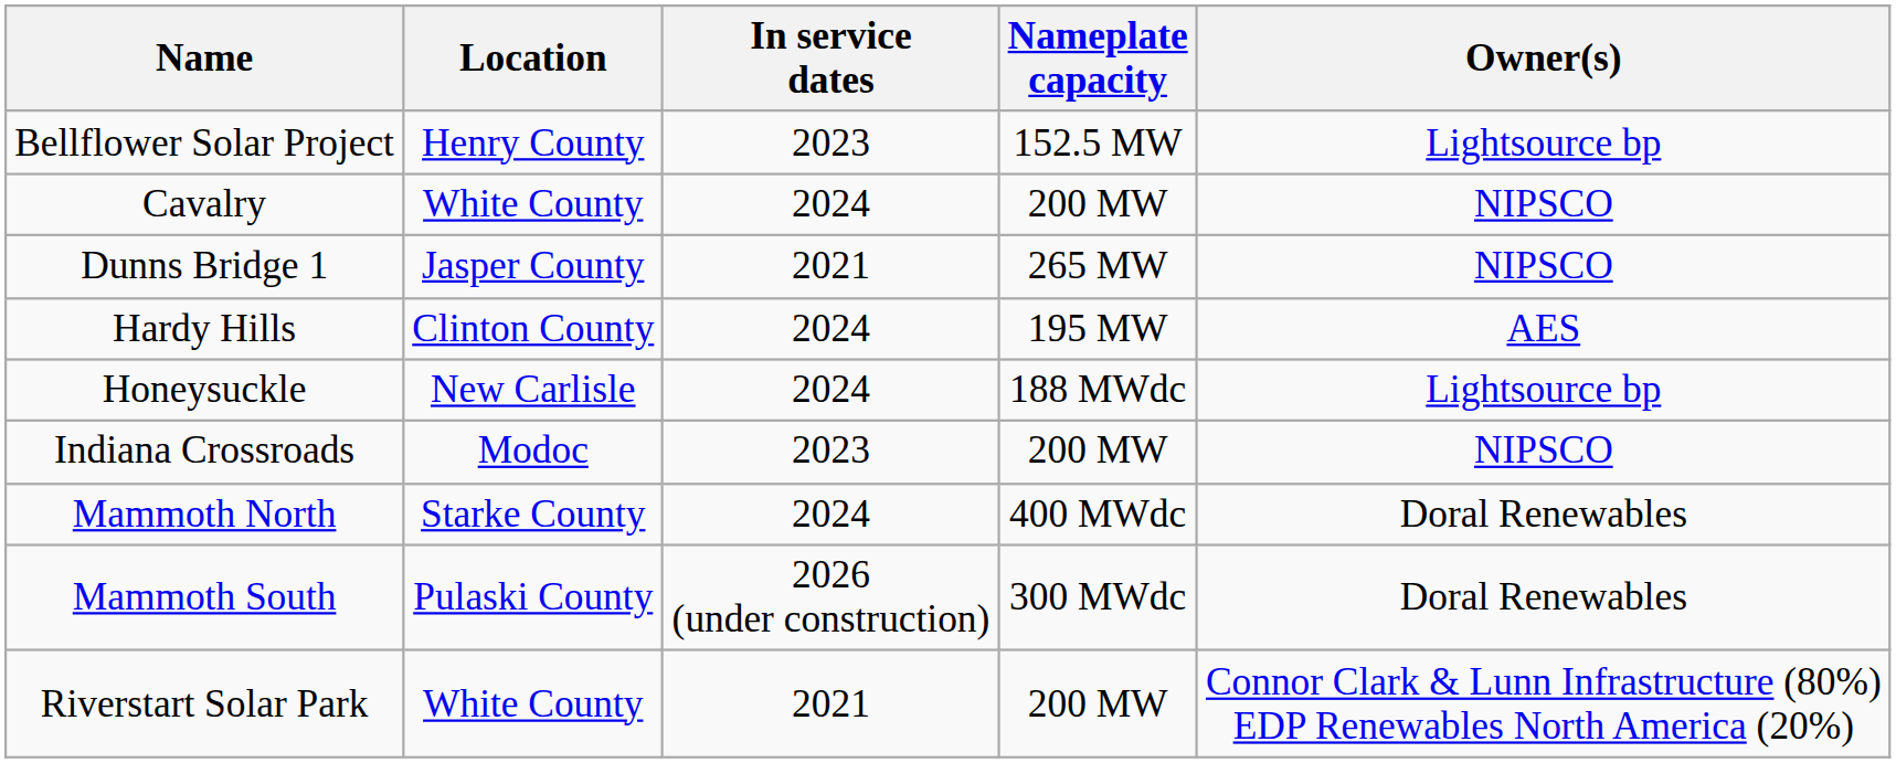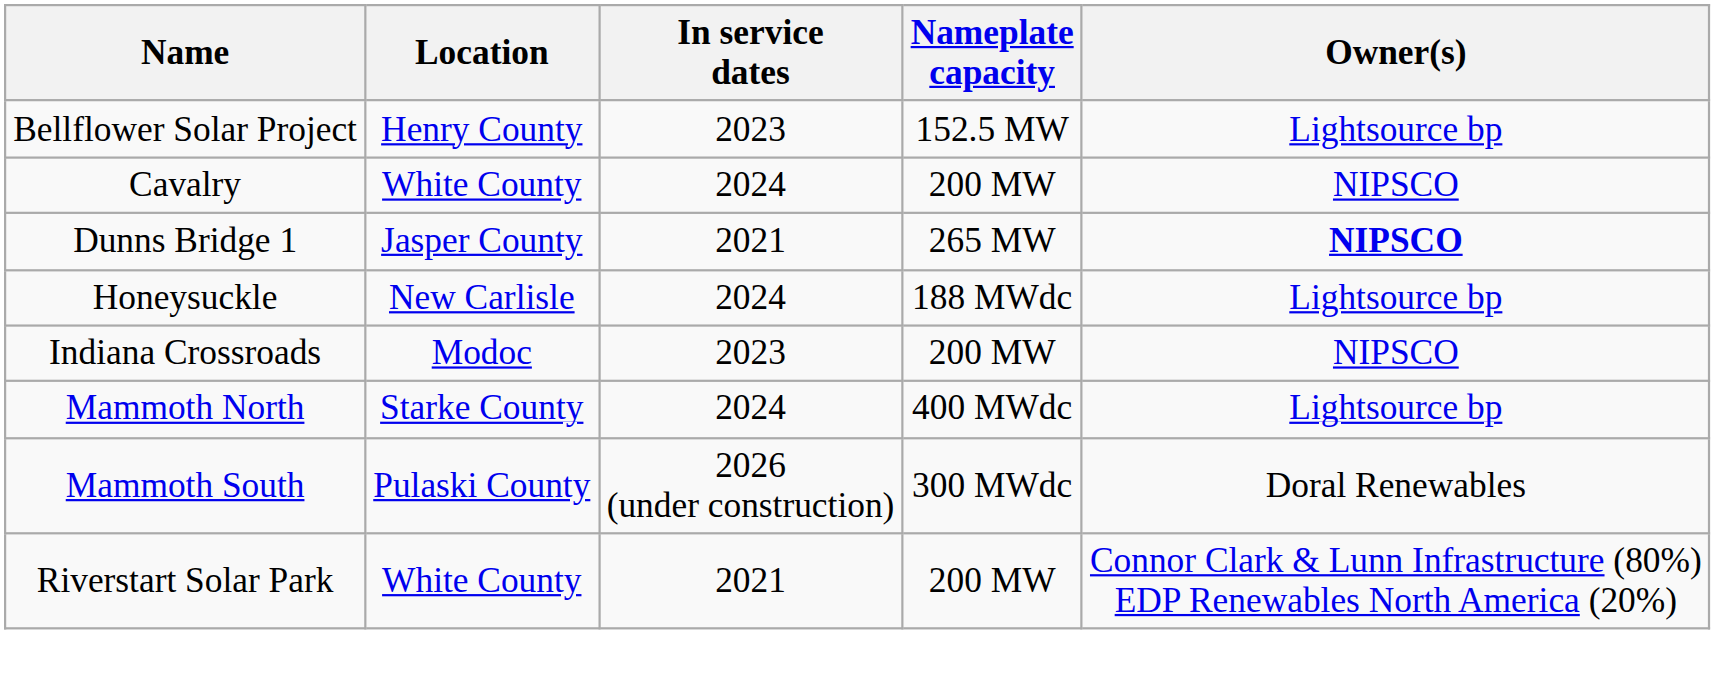Dunns Bridge 1 | Owner(s): normal -> bold
- row: Hardy Hills | Clinton County | 2024 | 195 MW | AES
Mammoth North | Owner(s): Doral Renewables -> Lightsource bp
